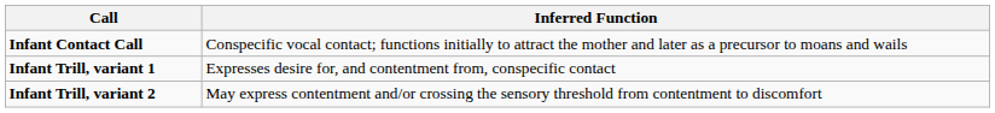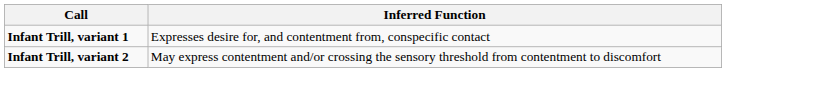- row: Infant Contact Call | Conspecific vocal contact; functions initially to attract the mother and later as a precursor to moans and wails
